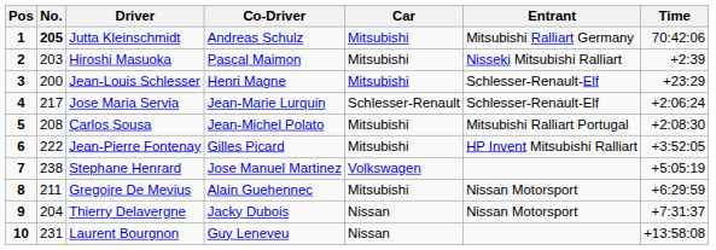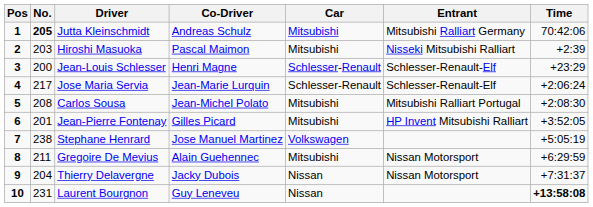Jean-Louis Schlesser | Car: Mitsubishi -> Schlesser-Renault
Jean-Pierre Fontenay | No.: 222 -> 201
Laurent Bourgnon | Time: normal -> bold
